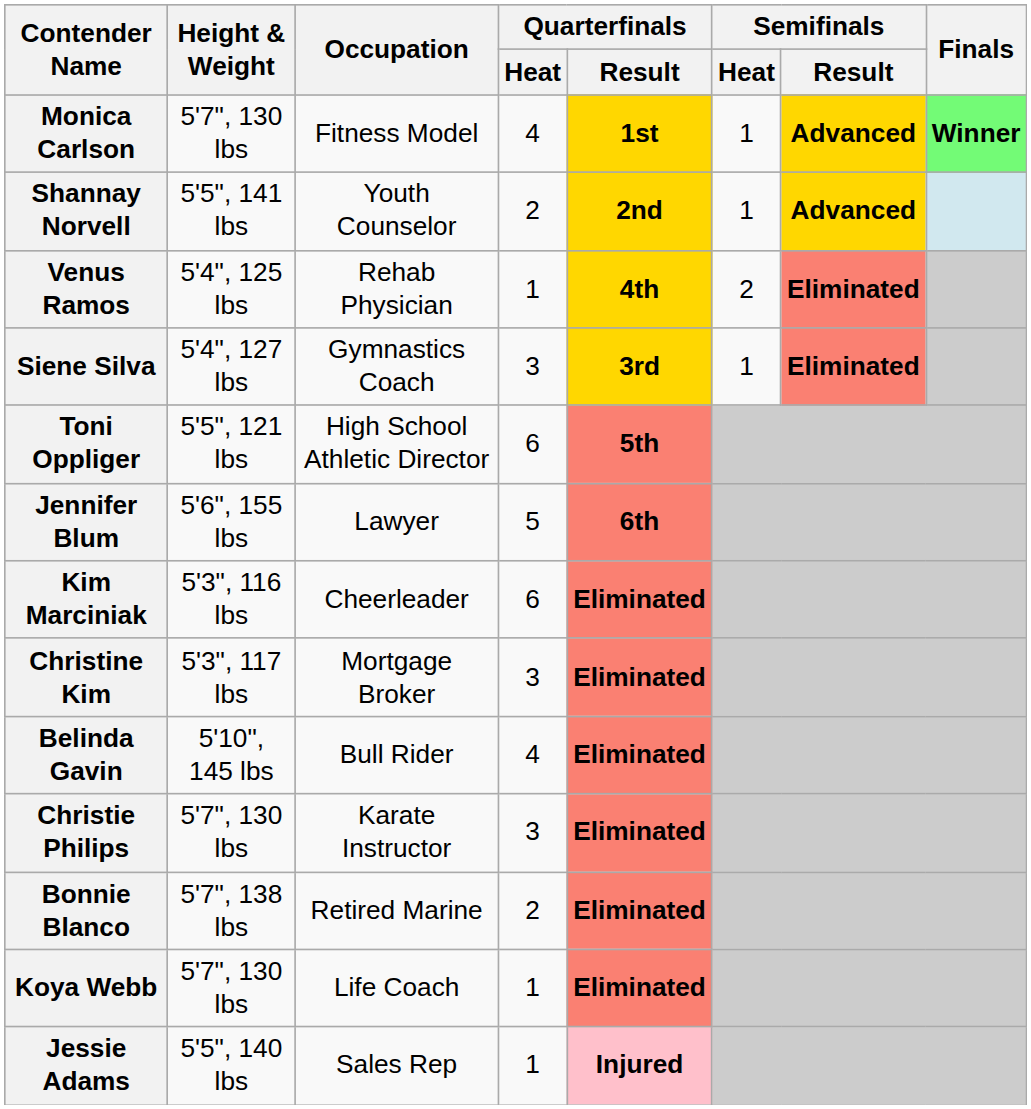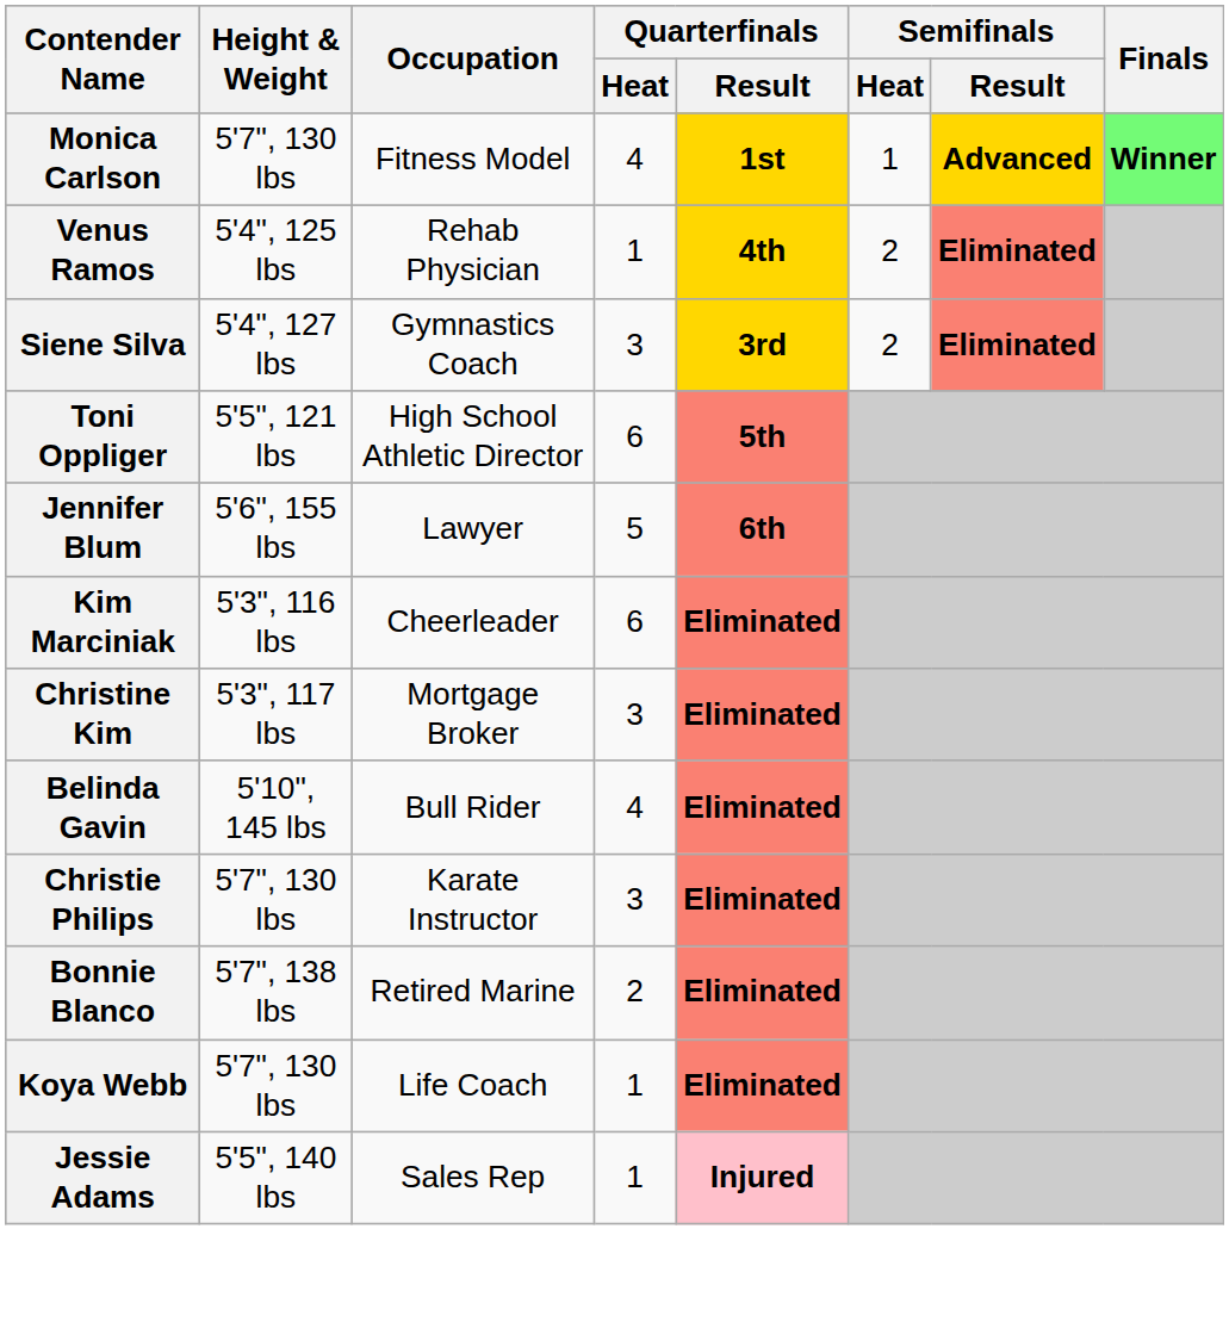- row: Shannay Norvell | 5'5", 141 lbs | Youth Counselor | 2 | 2nd | 1 | Advanced
Siene Silva | Semifinals / Heat: 1 -> 2
